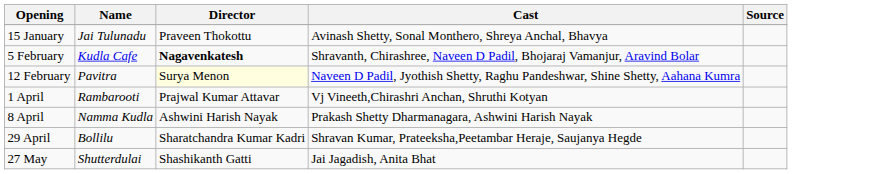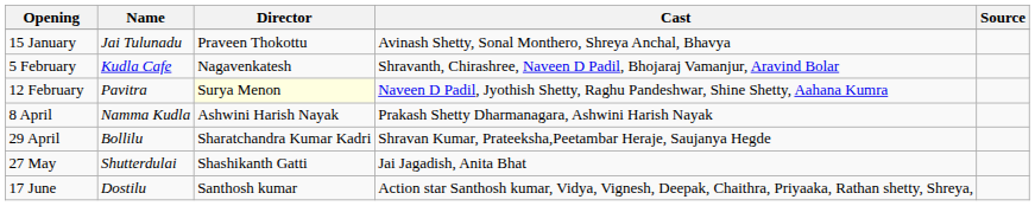5 February | Director: bold -> normal
- row: 1 April | Rambarooti | Prajwal Kumar Attavar | Vj Vineeth,Chirashri Anchan, Shruthi Kotyan
+ row: 17 June | Dostilu | Santhosh kumar | Action star Santhosh kumar, Vidya, Vignesh, Deepak, Chaithra, Priyaaka, Rathan shetty, Shreya,
